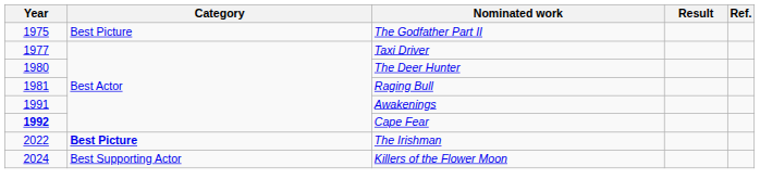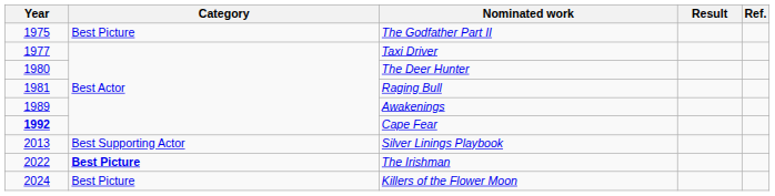Awakenings | Year: 1991 -> 1989
+ row: 2013 | Best Supporting Actor | Silver Linings Playbook
Killers of the Flower Moon | Category: Best Supporting Actor -> Best Picture
